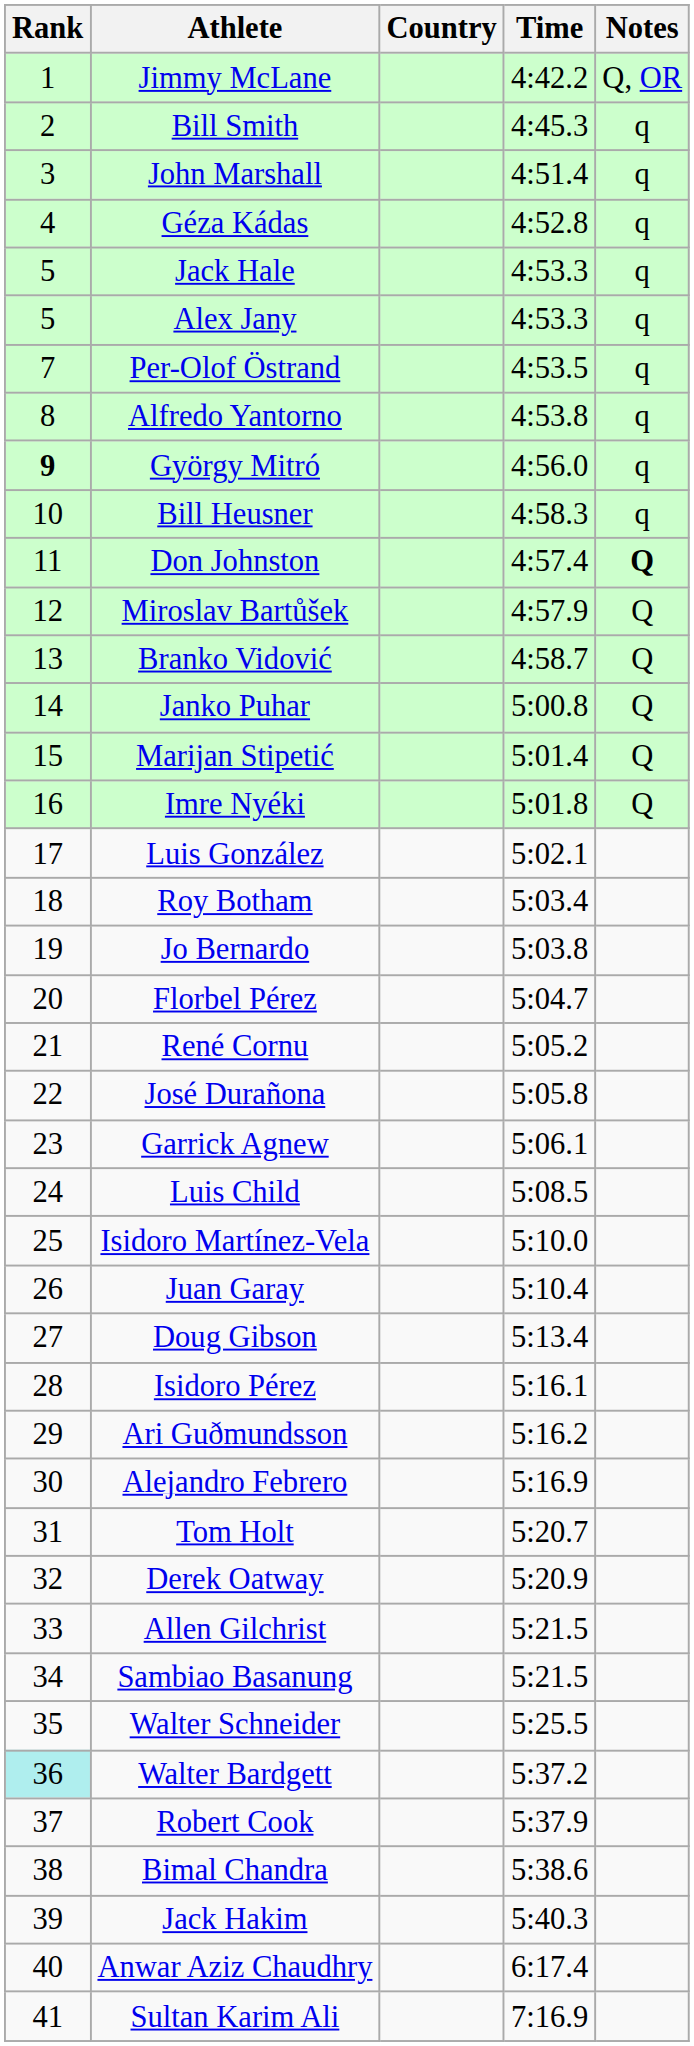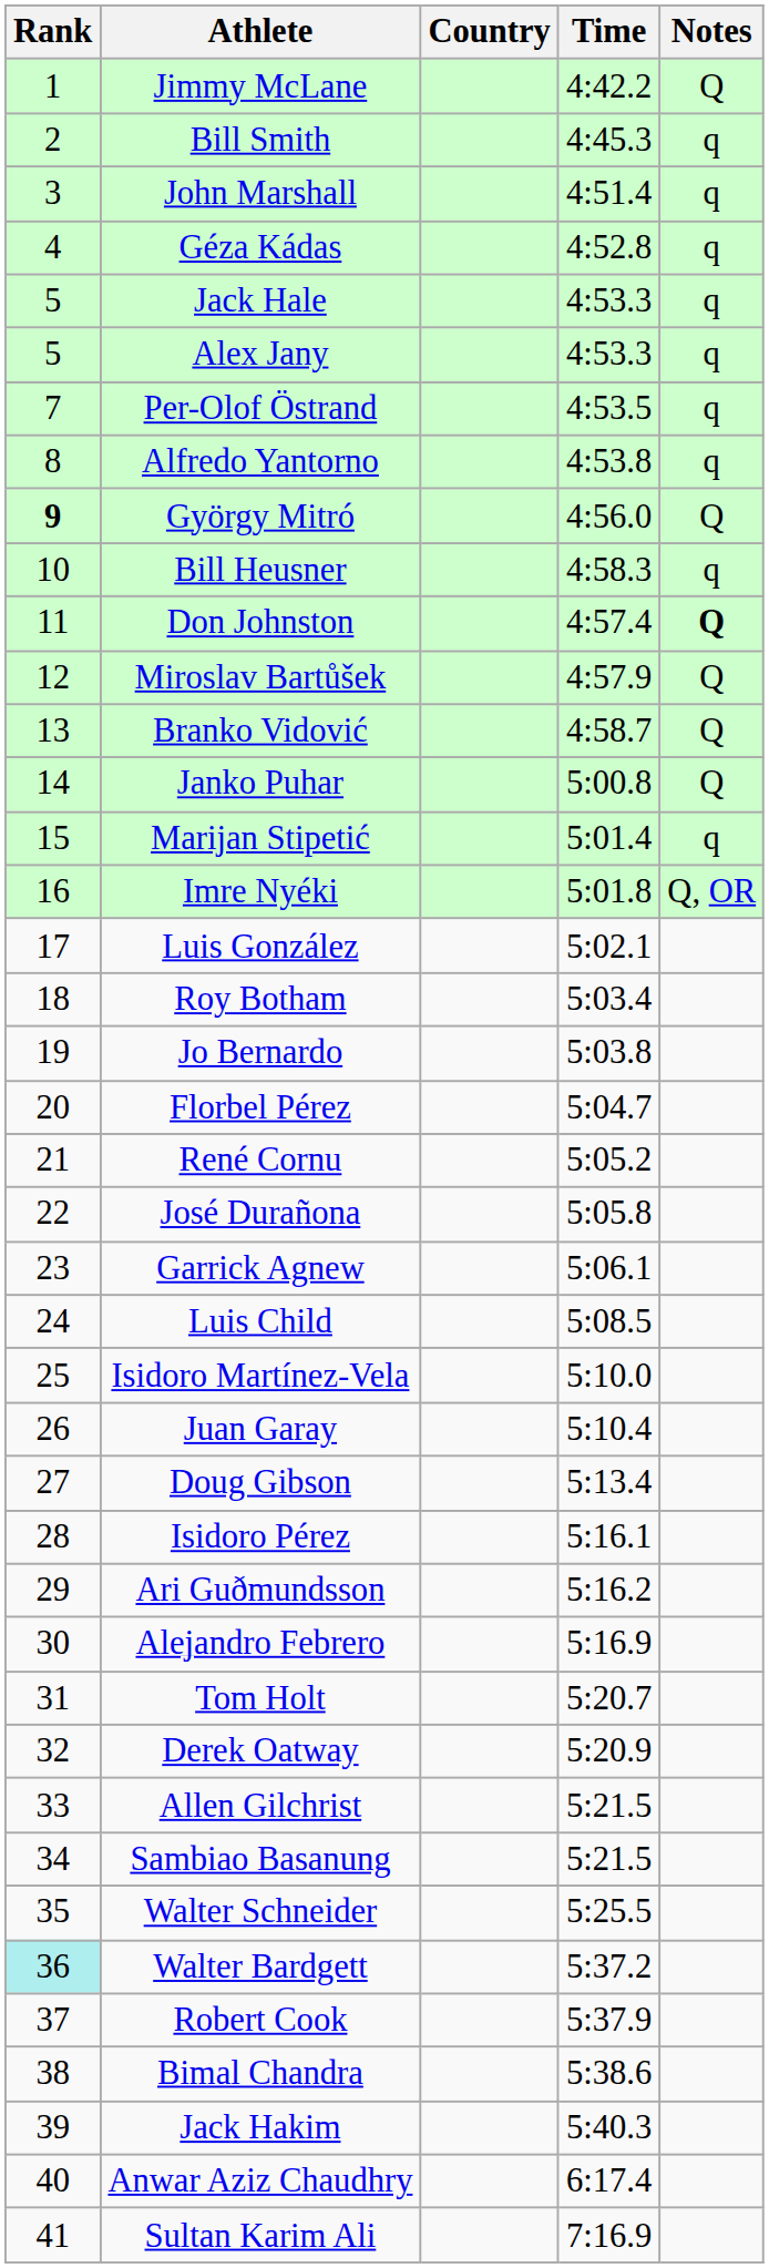Jimmy McLane | Notes: Q, OR -> Q
György Mitró | Notes: q -> Q
Marijan Stipetić | Notes: Q -> q
Imre Nyéki | Notes: Q -> Q, OR
